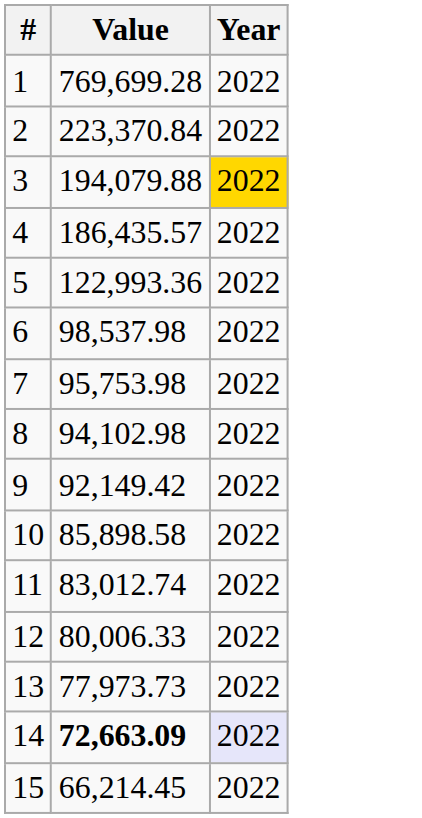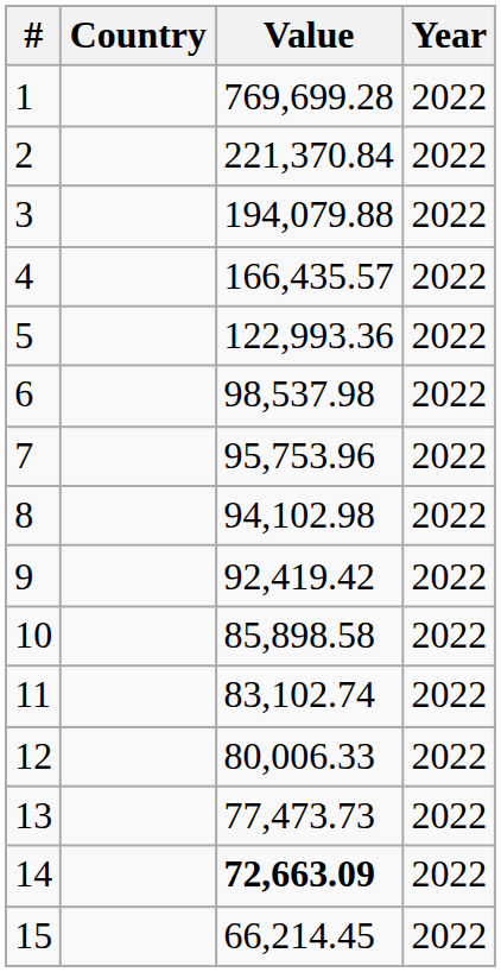+ column: Country
2 | Value: 223,370.84 -> 221,370.84
3 | Year: gold background -> no background
4 | Value: 186,435.57 -> 166,435.57
7 | Value: 95,753.98 -> 95,753.96
9 | Value: 92,149.42 -> 92,419.42
11 | Value: 83,012.74 -> 83,102.74
13 | Value: 77,973.73 -> 77,473.73
14 | Year: lavender background -> no background
